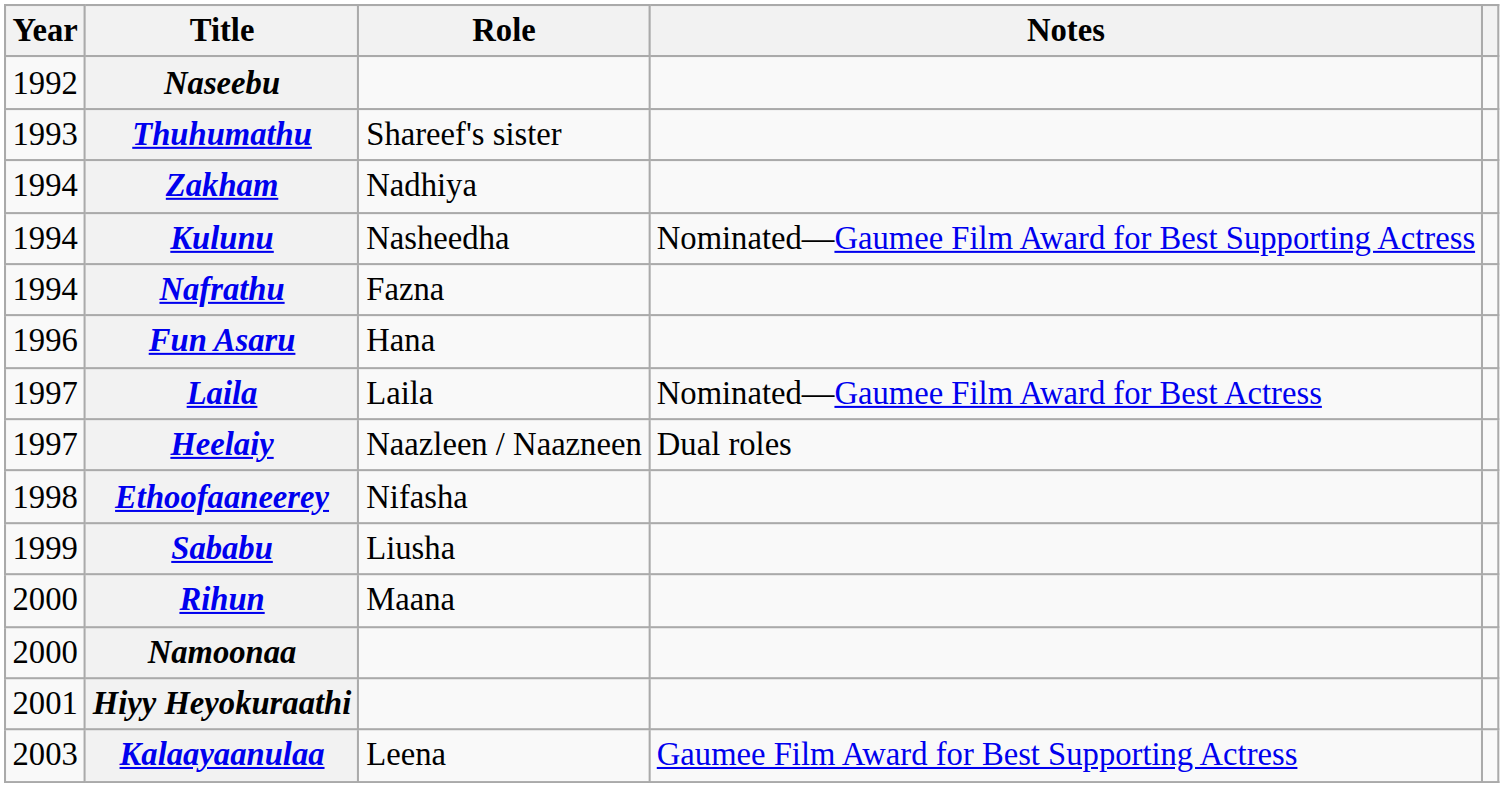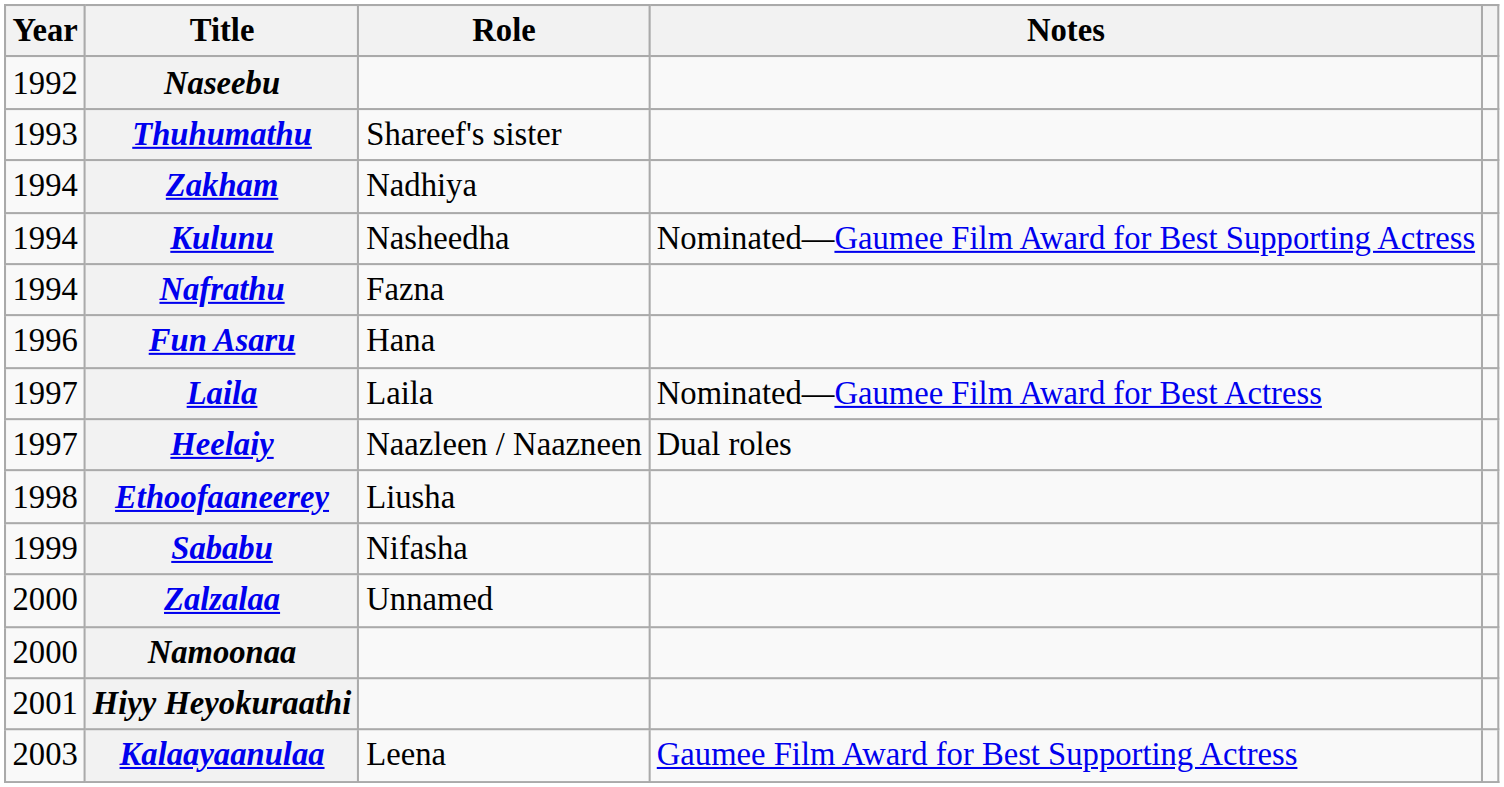Ethoofaaneerey | Role: Nifasha -> Liusha
Sababu | Role: Liusha -> Nifasha
- row: 2000 | Rihun | Maana
+ row: 2000 | Zalzalaa | Unnamed
